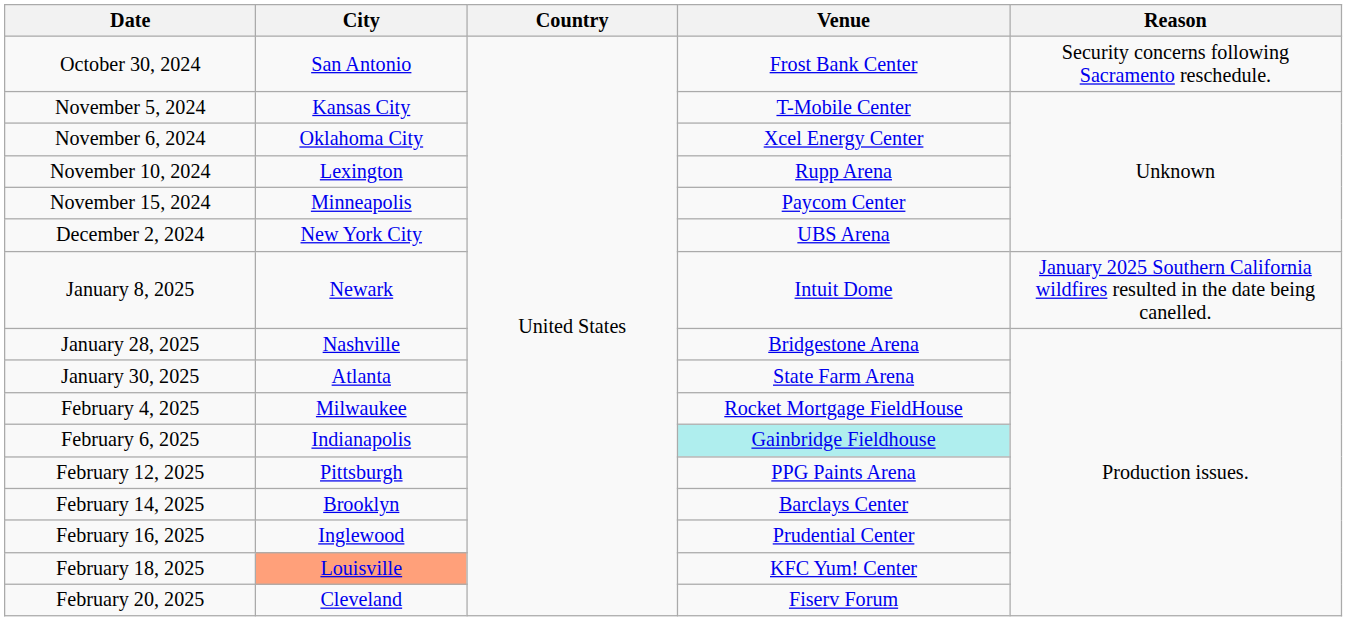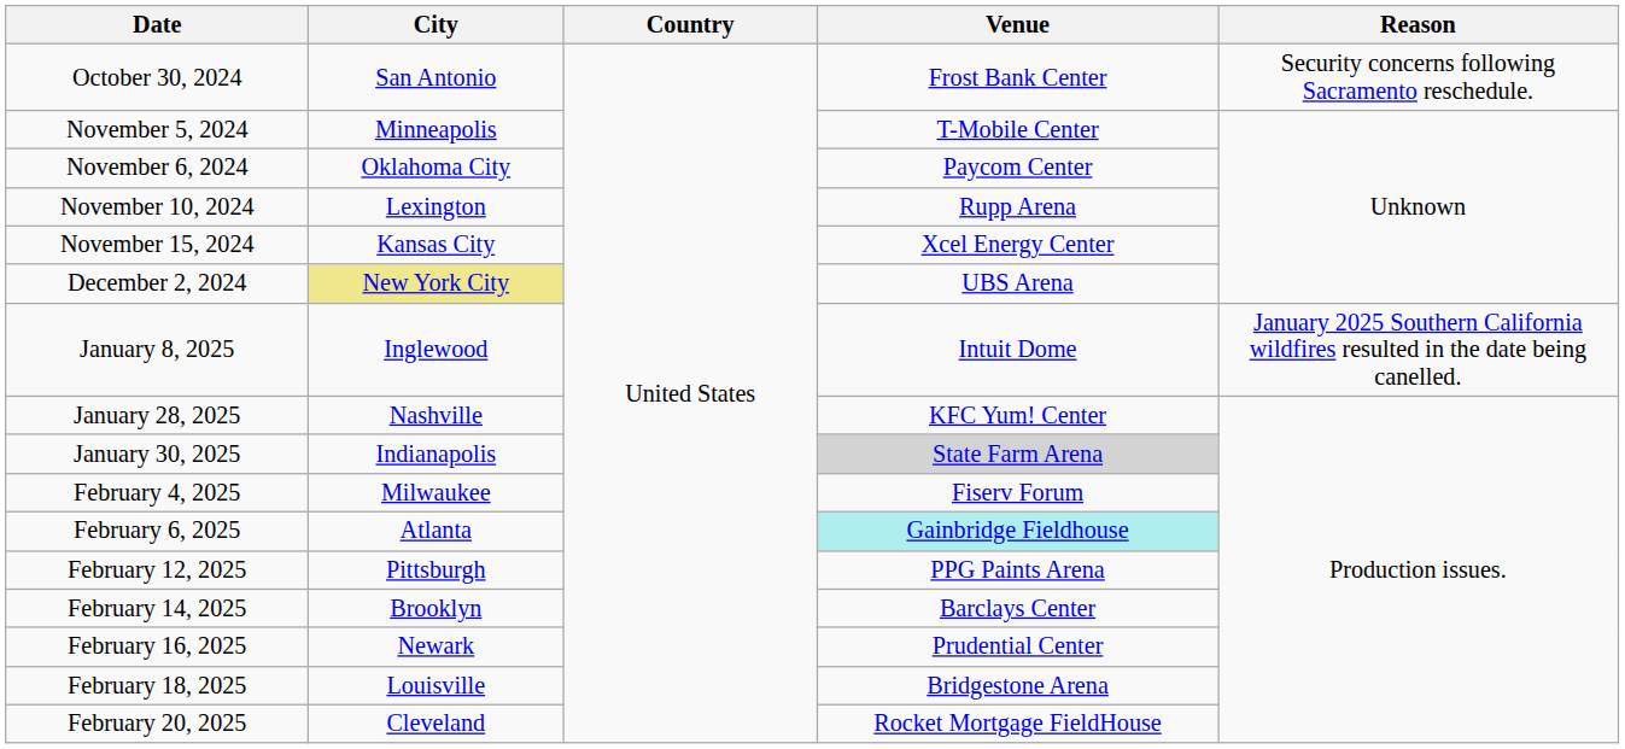November 5, 2024 | City: Kansas City -> Minneapolis
November 6, 2024 | Venue: Xcel Energy Center -> Paycom Center
November 15, 2024 | City: Minneapolis -> Kansas City
November 15, 2024 | Venue: Paycom Center -> Xcel Energy Center
December 2, 2024 | City: no background -> khaki background
January 8, 2025 | City: Newark -> Inglewood
January 28, 2025 | Venue: Bridgestone Arena -> KFC Yum! Center
January 30, 2025 | City: Atlanta -> Indianapolis
January 30, 2025 | Venue: no background -> lightgrey background
February 4, 2025 | Venue: Rocket Mortgage FieldHouse -> Fiserv Forum
February 6, 2025 | City: Indianapolis -> Atlanta
February 16, 2025 | City: Inglewood -> Newark
February 18, 2025 | City: lightsalmon background -> no background
February 18, 2025 | Venue: KFC Yum! Center -> Bridgestone Arena
February 20, 2025 | Venue: Fiserv Forum -> Rocket Mortgage FieldHouse
